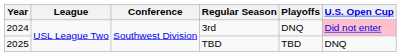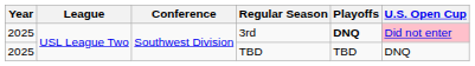3rd | Year: 2024 -> 2025
3rd | Playoffs: normal -> bold
